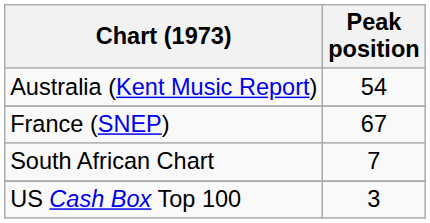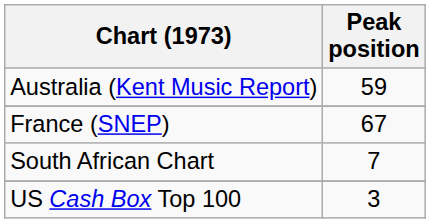Australia (Kent Music Report) | Peak position: 54 -> 59
